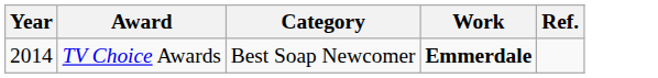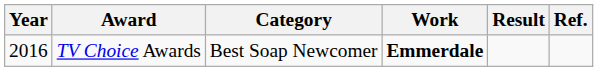+ column: Result
TV Choice Awards | Year: 2014 -> 2016
